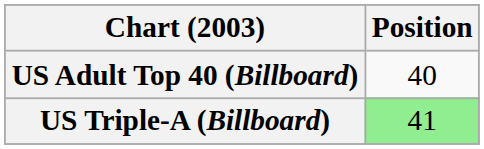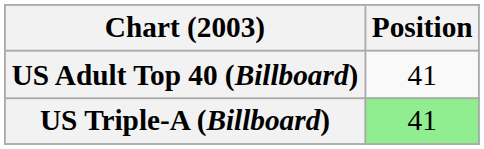US Adult Top 40 (Billboard) | Position: 40 -> 41
